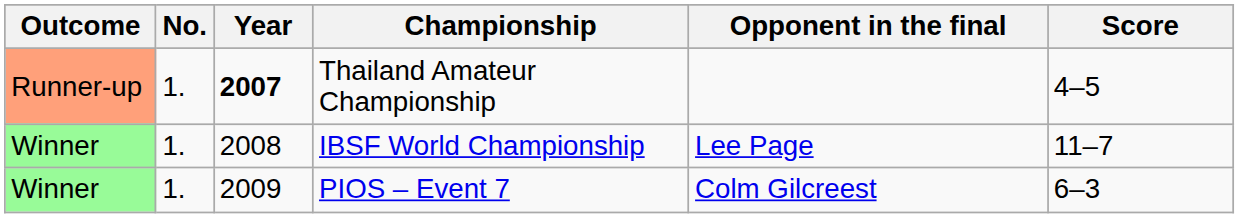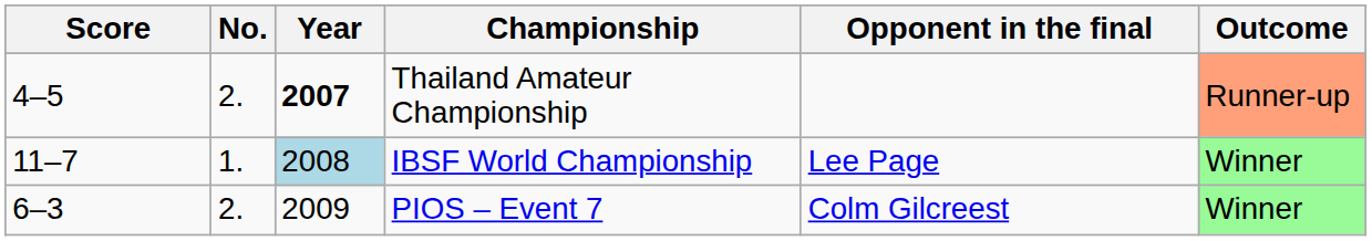columns swapped: Outcome <-> Score
Thailand Amateur Championship | No.: 1. -> 2.
IBSF World Championship | Year: no background -> lightblue background
PIOS – Event 7 | No.: 1. -> 2.
